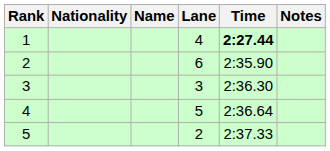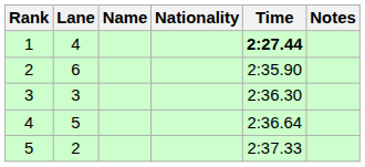columns swapped: Lane <-> Nationality
